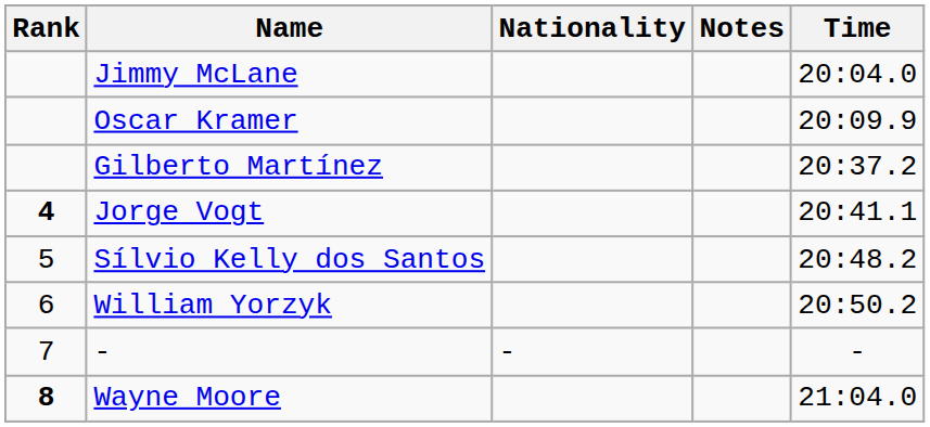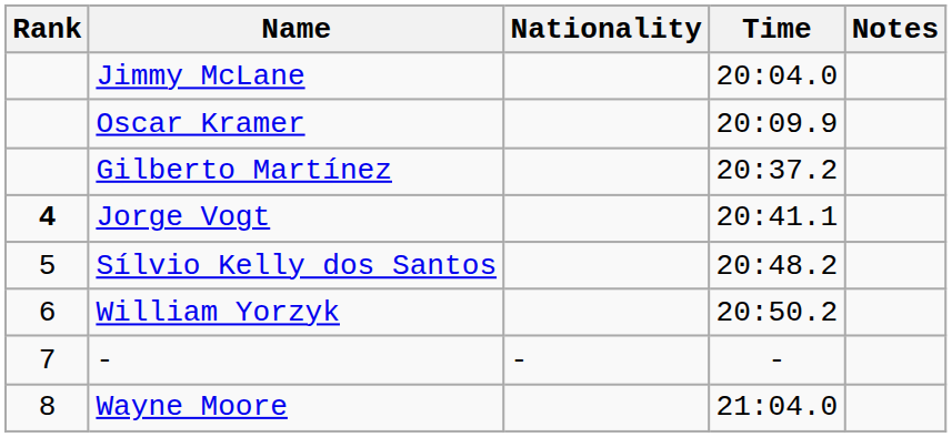columns swapped: Time <-> Notes
Wayne Moore | Rank: bold -> normal
